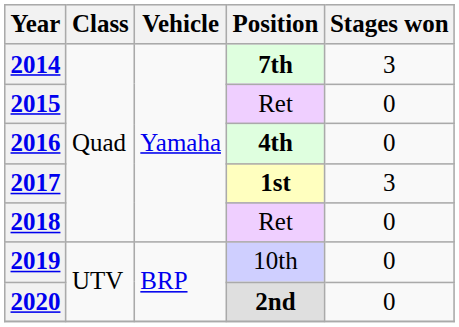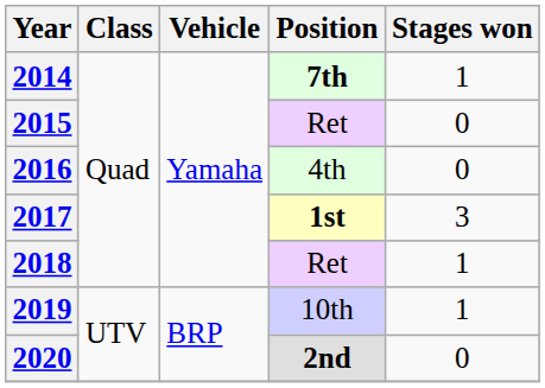2014 | Stages won: 3 -> 1
2016 | Position: bold -> normal
2018 | Stages won: 0 -> 1
2019 | Stages won: 0 -> 1
